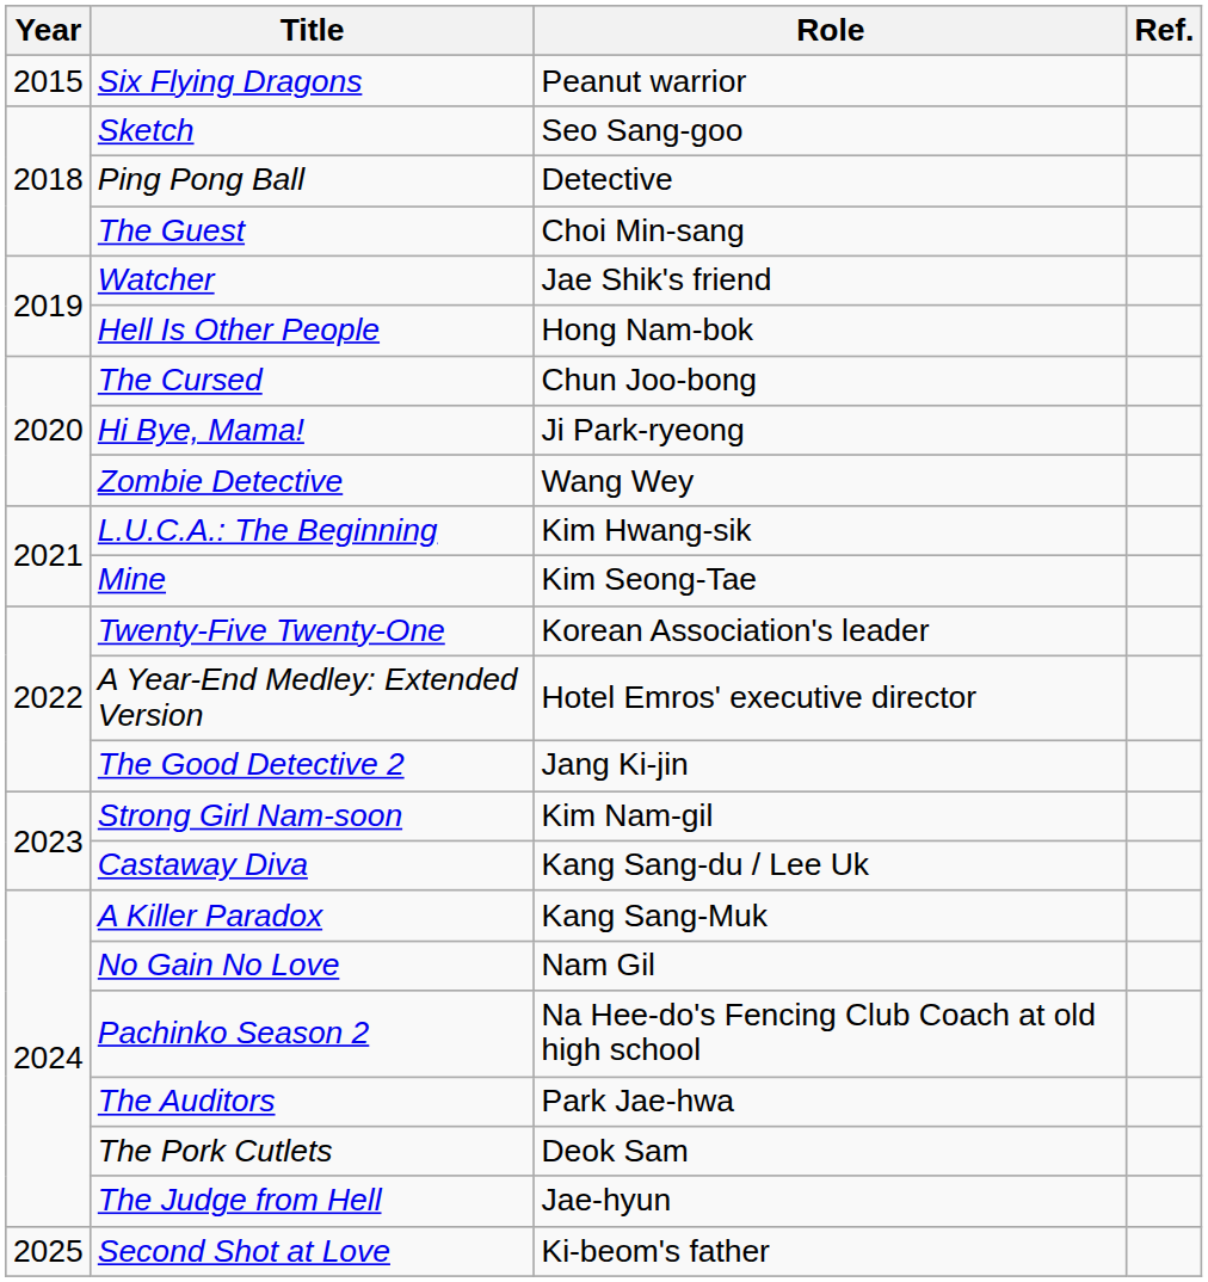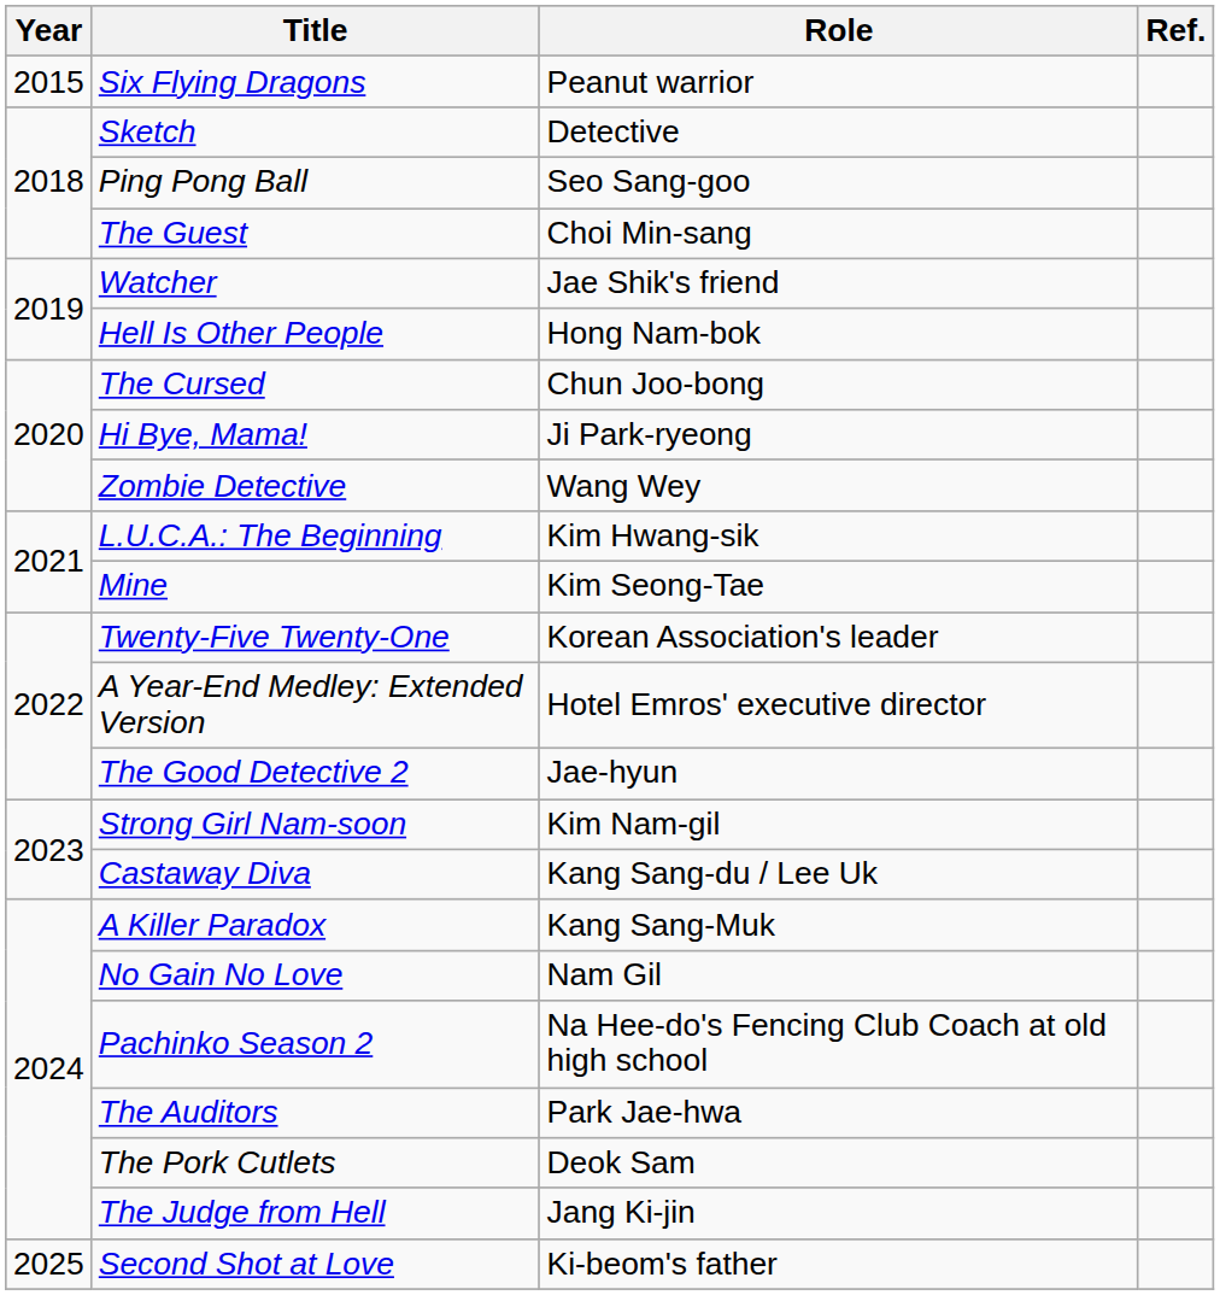Sketch | Role: Seo Sang-goo -> Detective
Ping Pong Ball | Role: Detective -> Seo Sang-goo
The Good Detective 2 | Role: Jang Ki-jin -> Jae-hyun
The Judge from Hell | Role: Jae-hyun -> Jang Ki-jin
